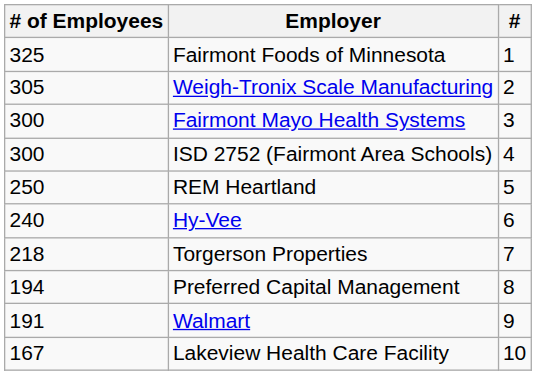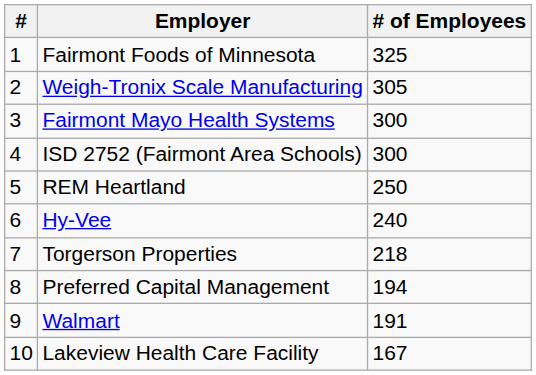columns swapped: # <-> # of Employees
